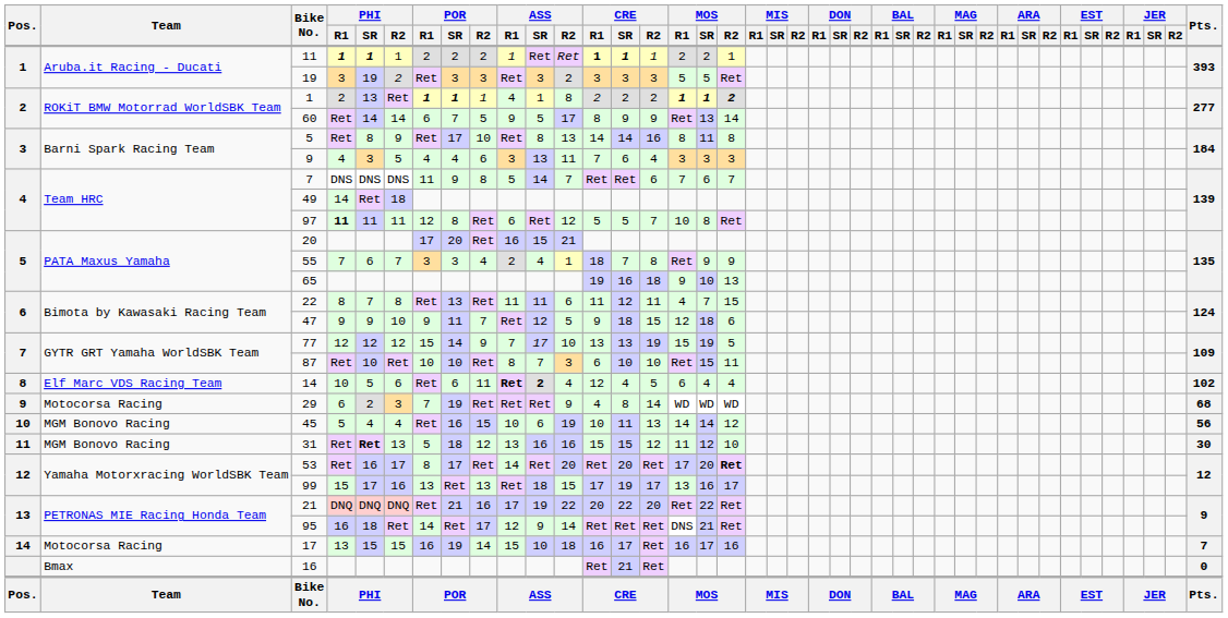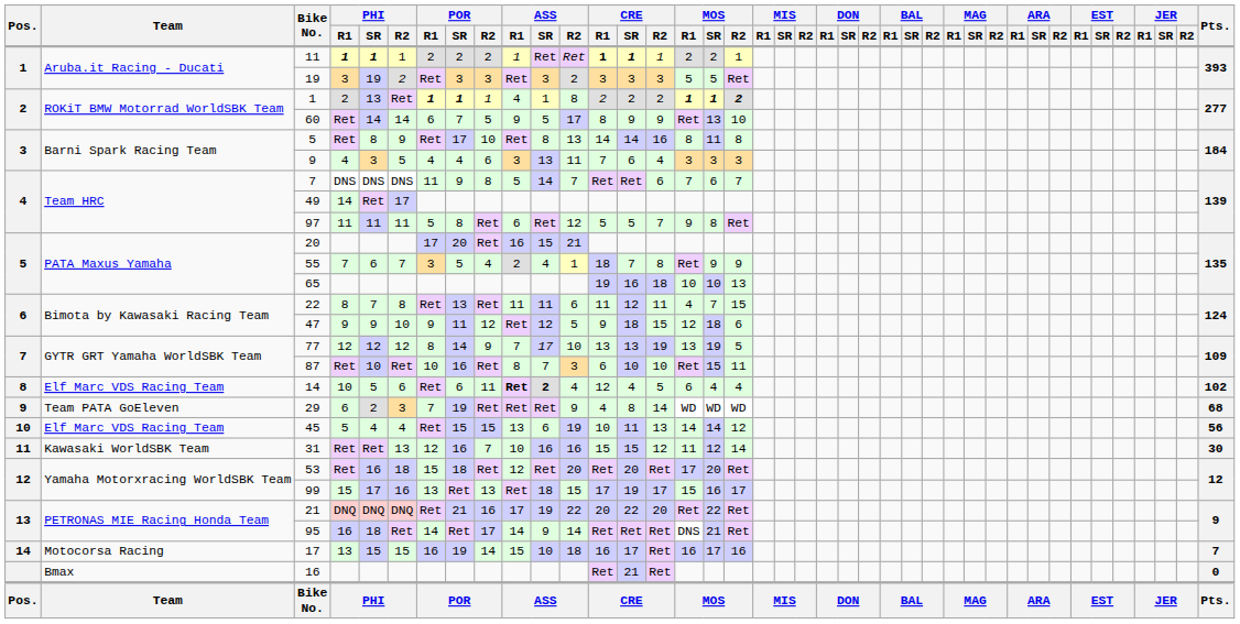60 | MOS / R2: 14 -> 10
49 | PHI / R2: 18 -> 17
97 | PHI / R1: bold -> normal
97 | POR / R1: 12 -> 5
97 | MOS / R1: 10 -> 9
55 | POR / SR: 3 -> 5
65 | MOS / R1: 9 -> 10
47 | POR / R2: 7 -> 12
77 | POR / R1: 15 -> 8
77 | MOS / R1: 15 -> 13
87 | POR / SR: 10 -> 16
29 | Team: Motocorsa Racing -> Team PATA GoEleven
45 | Team: MGM Bonovo Racing -> Elf Marc VDS Racing Team
45 | POR / SR: 16 -> 15
45 | ASS / R1: 10 -> 13
31 | Team: MGM Bonovo Racing -> Kawasaki WorldSBK Team
31 | PHI / SR: bold -> normal
31 | POR / R1: 5 -> 12
31 | POR / SR: 18 -> 16
31 | POR / R2: 12 -> 7
31 | ASS / R1: 13 -> 10
31 | MOS / R2: 10 -> 14
53 | PHI / R2: 17 -> 18
53 | POR / R1: 8 -> 15
53 | POR / SR: 17 -> 18
53 | ASS / R1: 14 -> 12
53 | MOS / R2: bold -> normal
99 | MOS / R1: 13 -> 15
95 | ASS / R1: 12 -> 14
